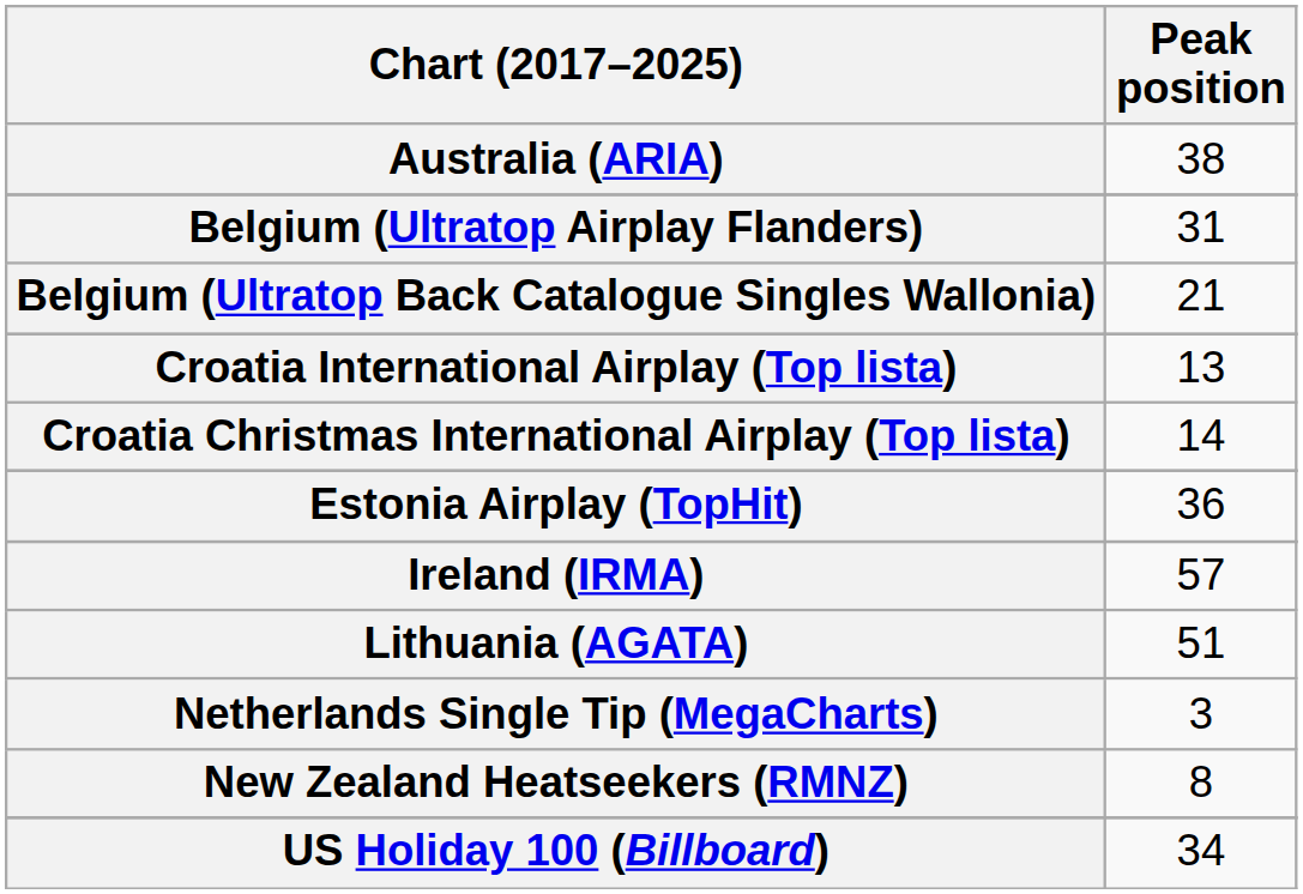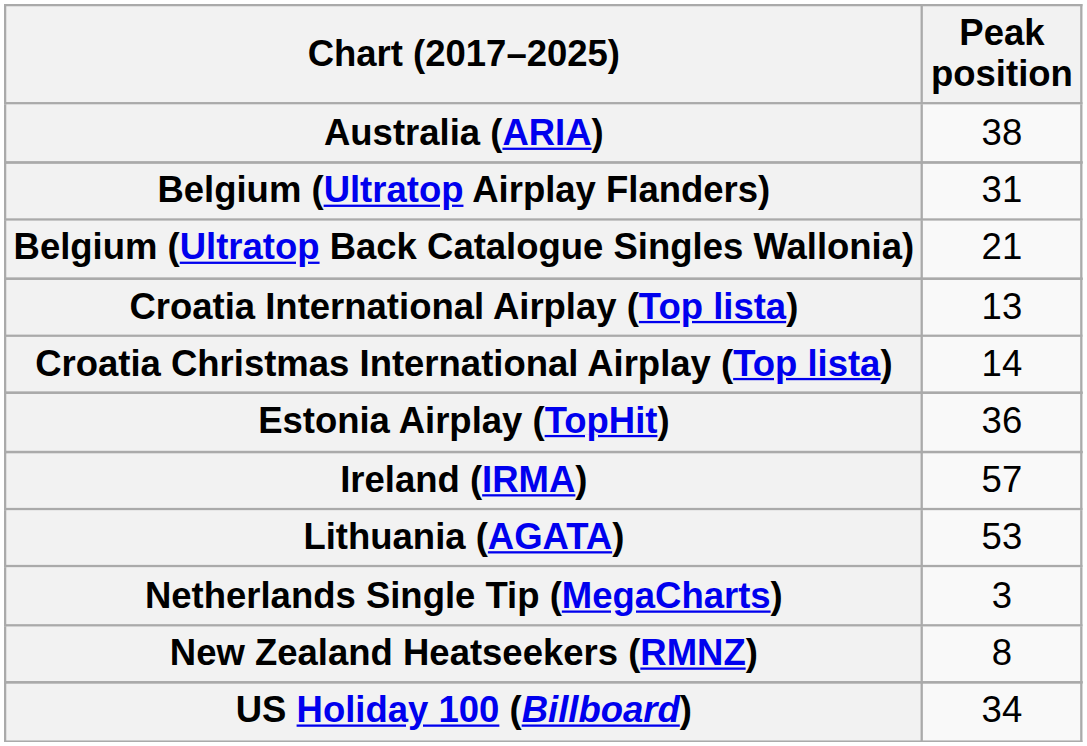Lithuania (AGATA) | Peak position: 51 -> 53
